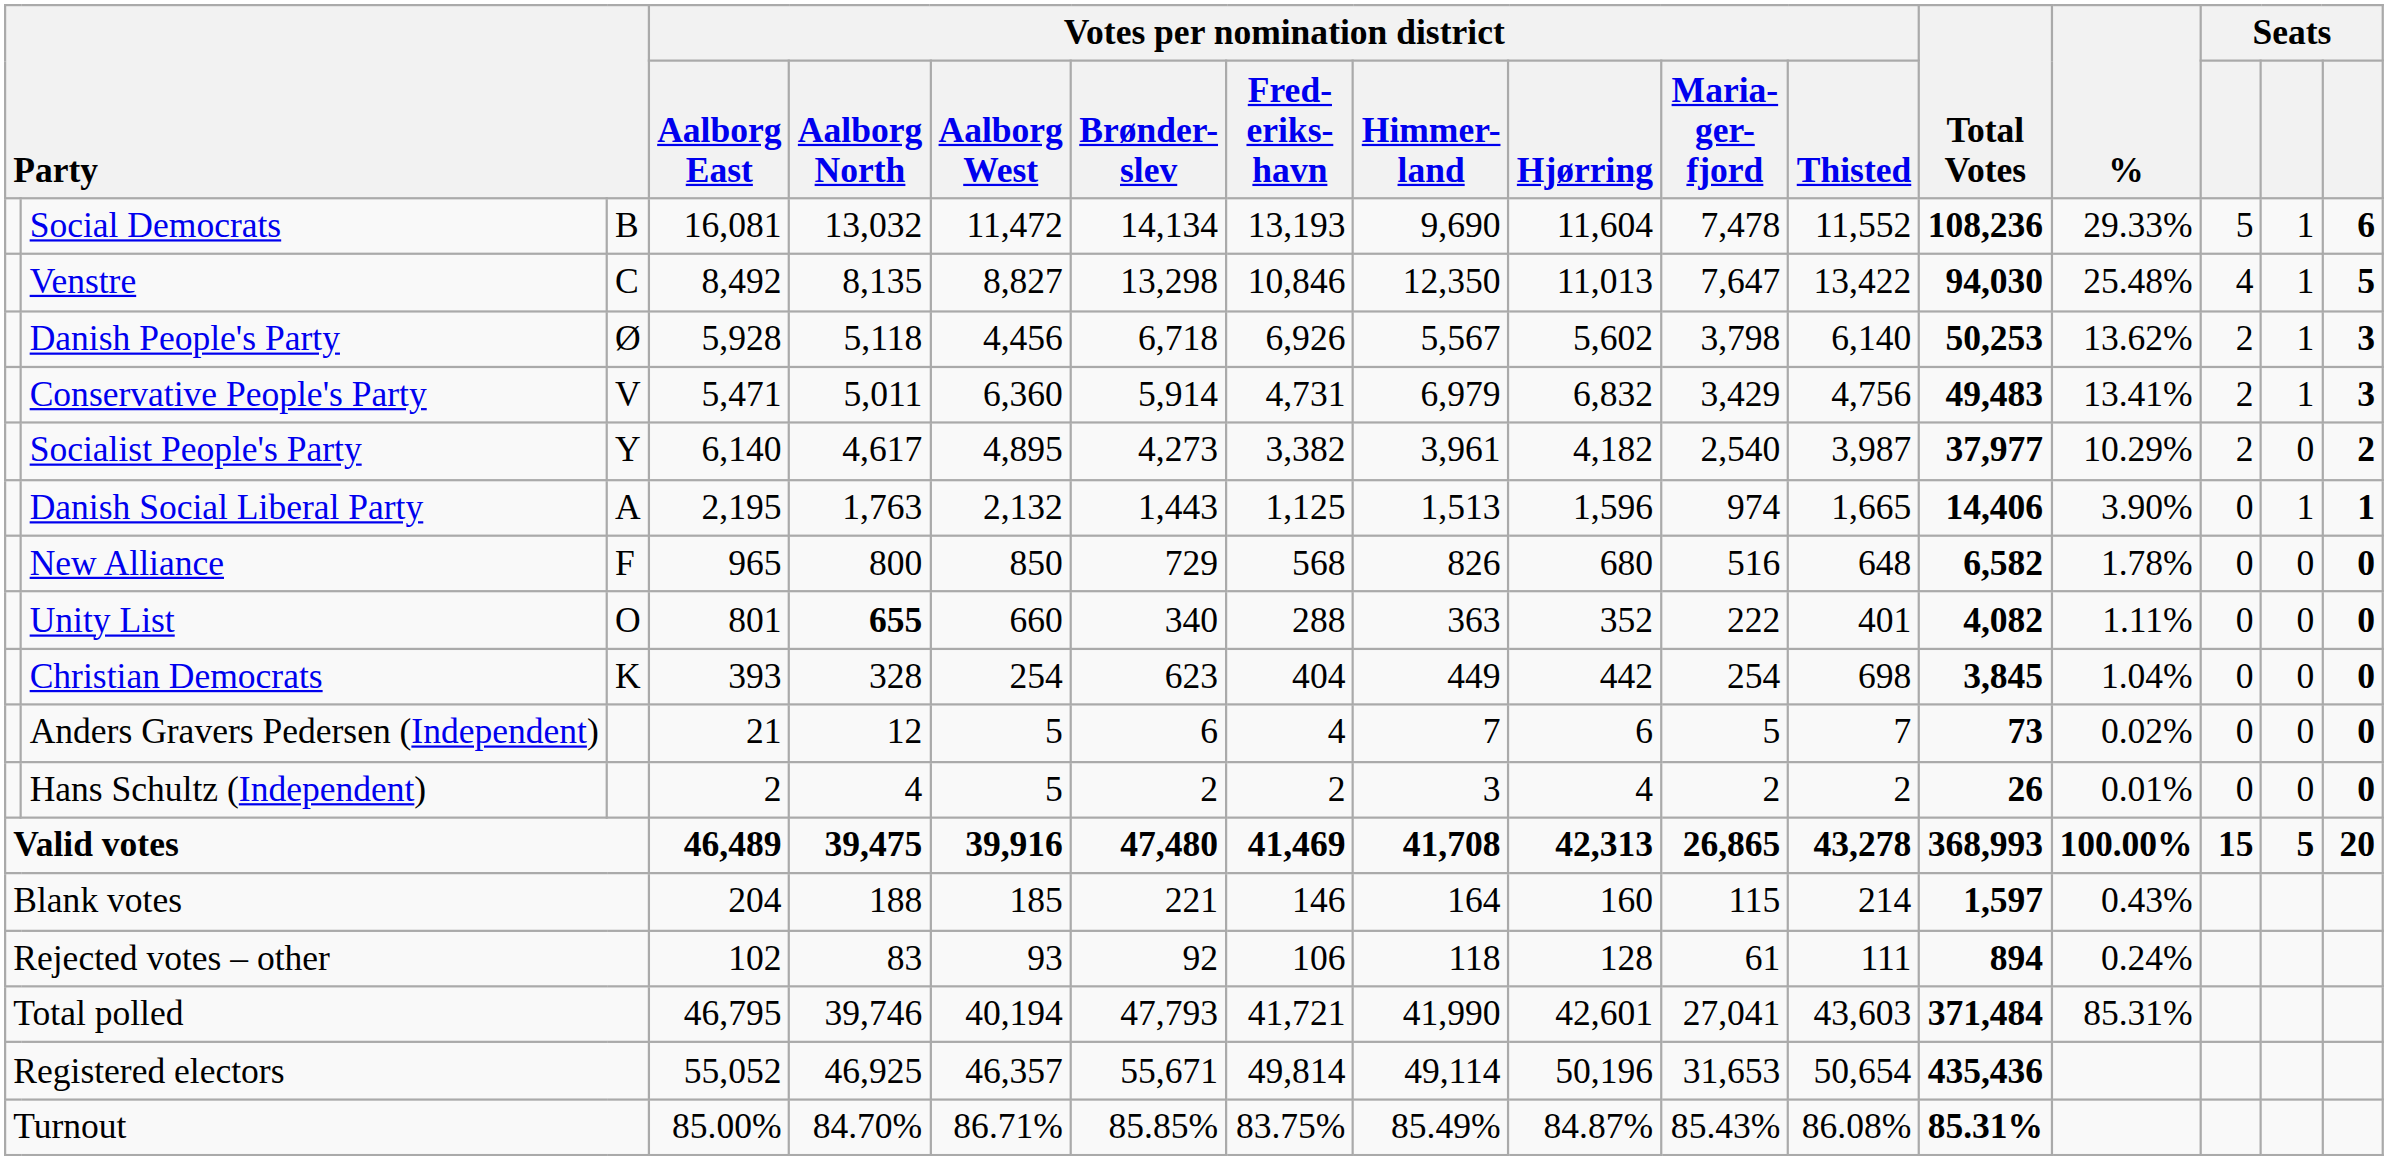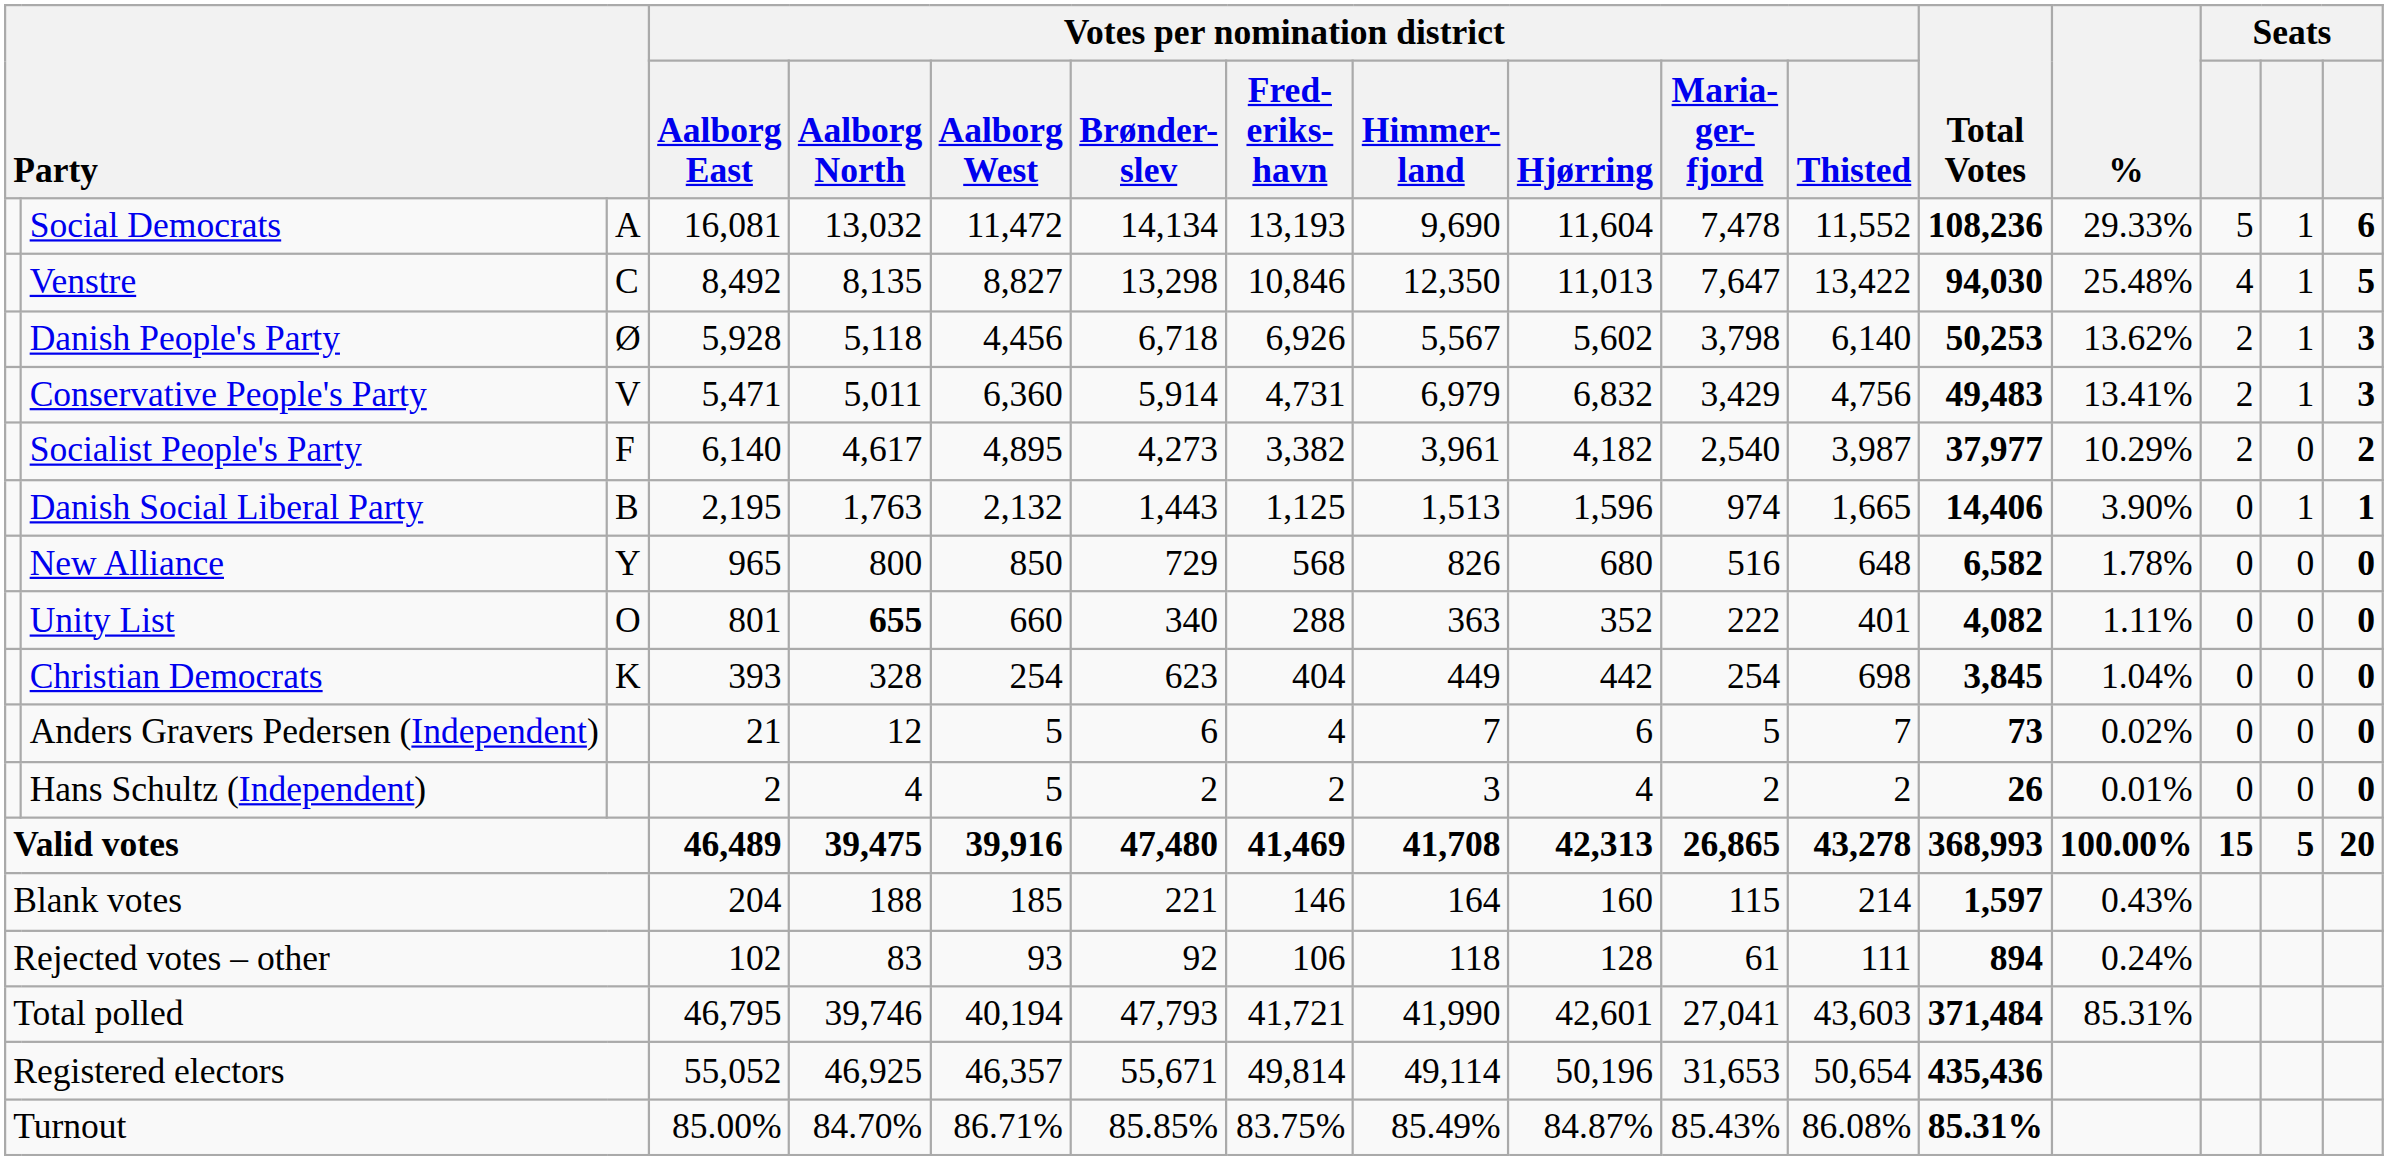Social Democrats | column 3: B -> A
Socialist People's Party | column 3: Y -> F
Danish Social Liberal Party | column 3: A -> B
New Alliance | column 3: F -> Y
